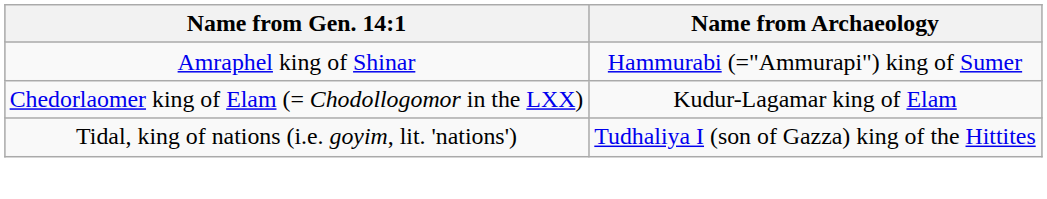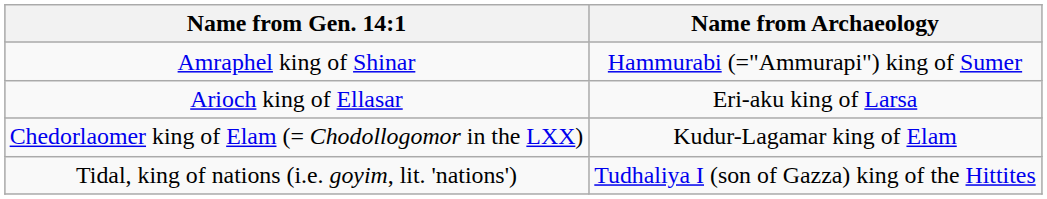+ row: Arioch king of Ellasar | Eri-aku king of Larsa
